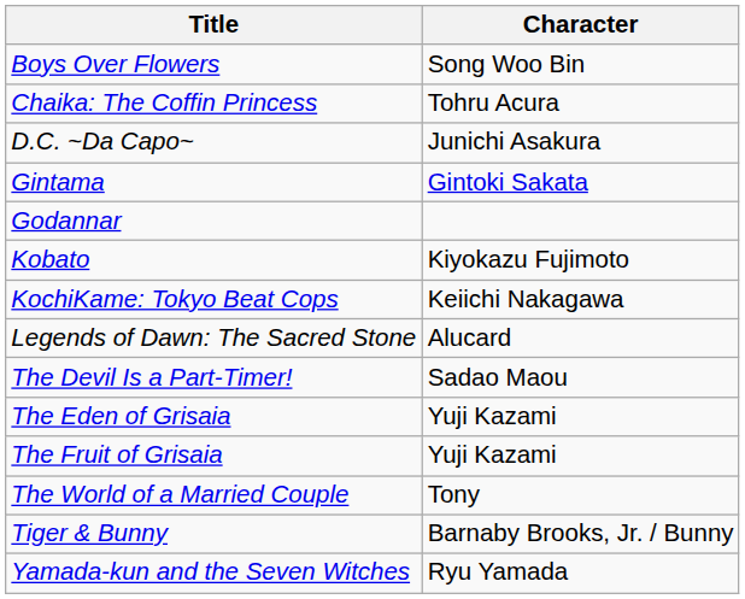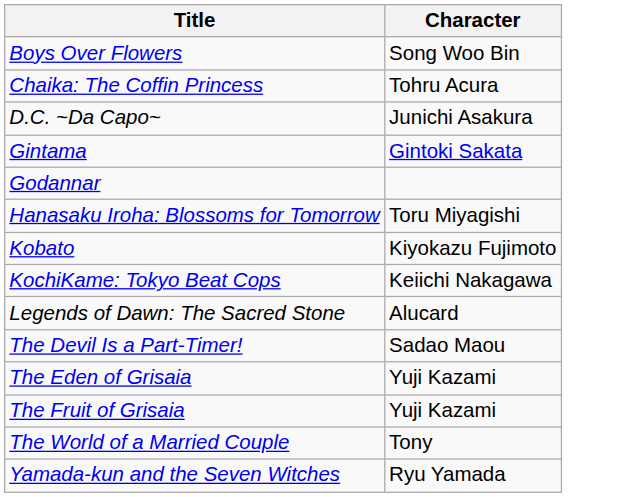+ row: Hanasaku Iroha: Blossoms for Tomorrow | Toru Miyagishi
- row: Tiger & Bunny | Barnaby Brooks, Jr. / Bunny
